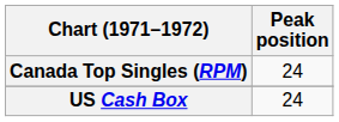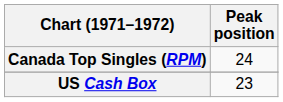US Cash Box | Peak position: 24 -> 23
